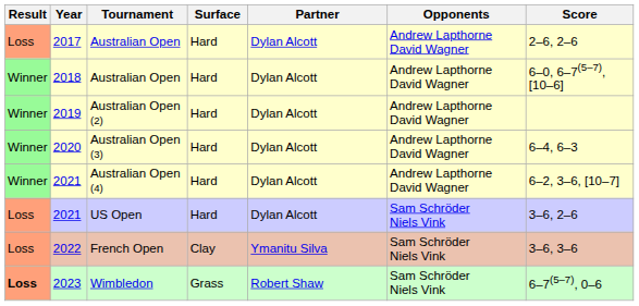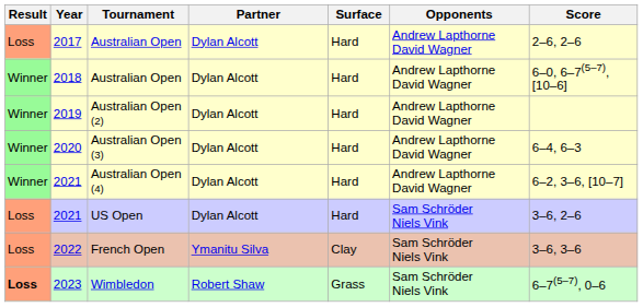columns swapped: Surface <-> Partner
